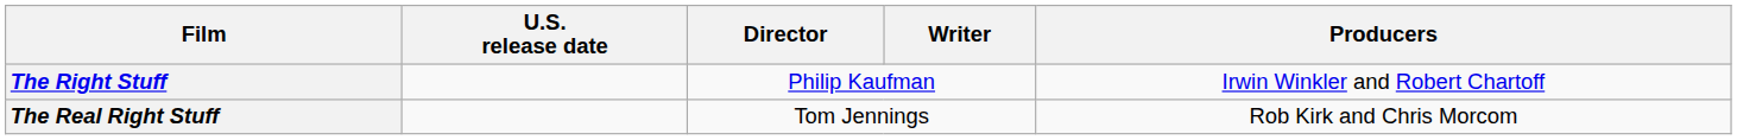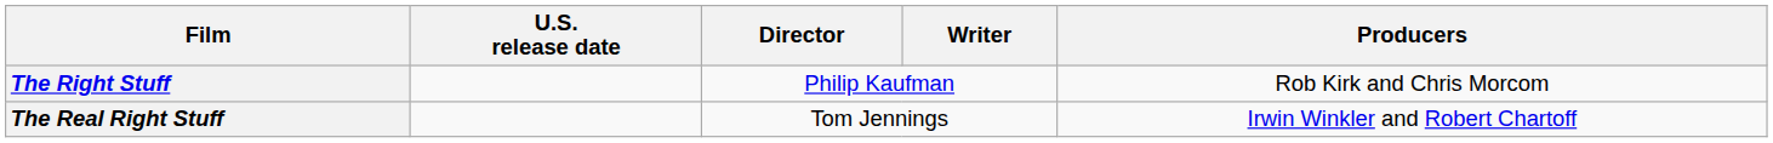The Right Stuff | Producers: Irwin Winkler and Robert Chartoff -> Rob Kirk and Chris Morcom
The Real Right Stuff | Producers: Rob Kirk and Chris Morcom -> Irwin Winkler and Robert Chartoff
